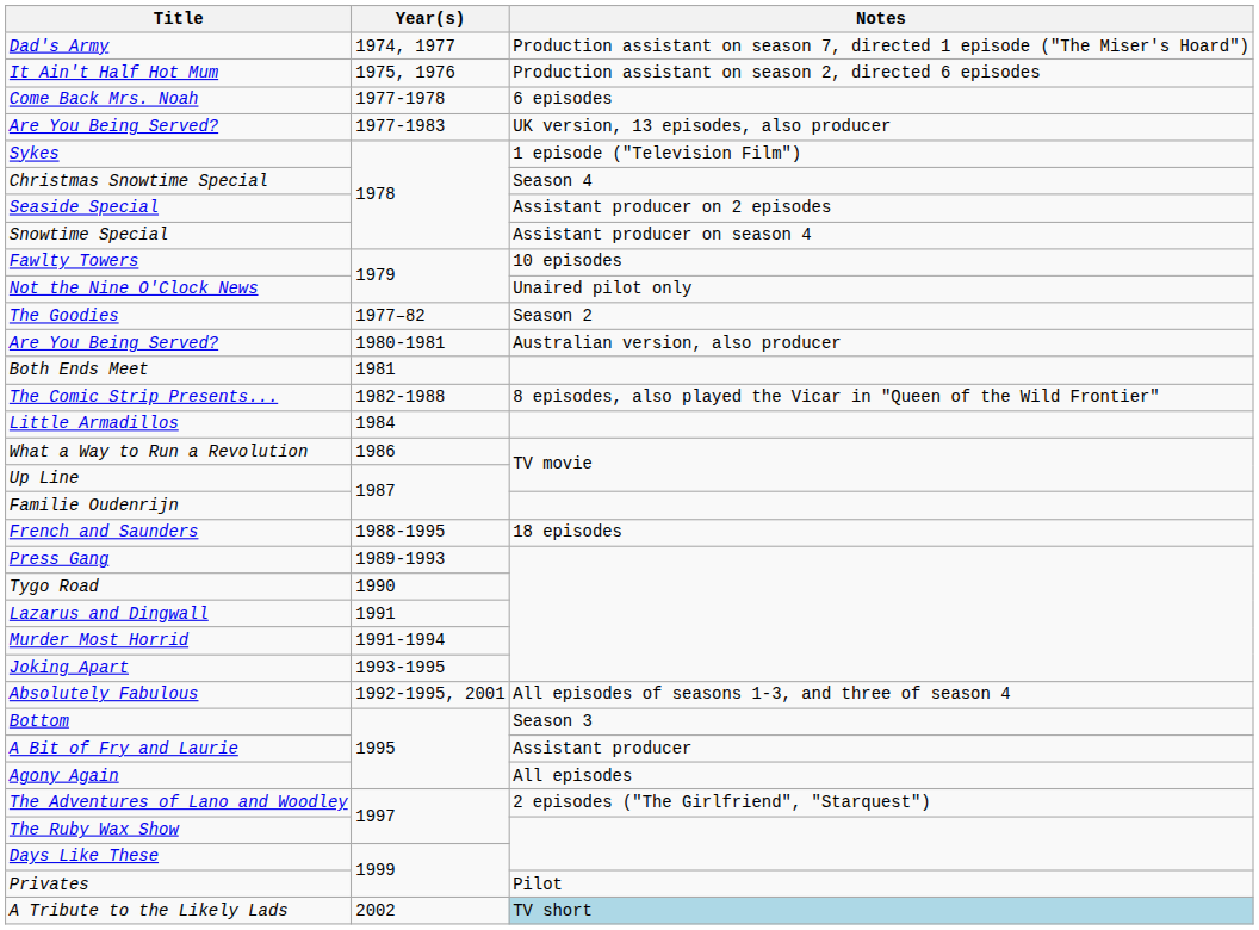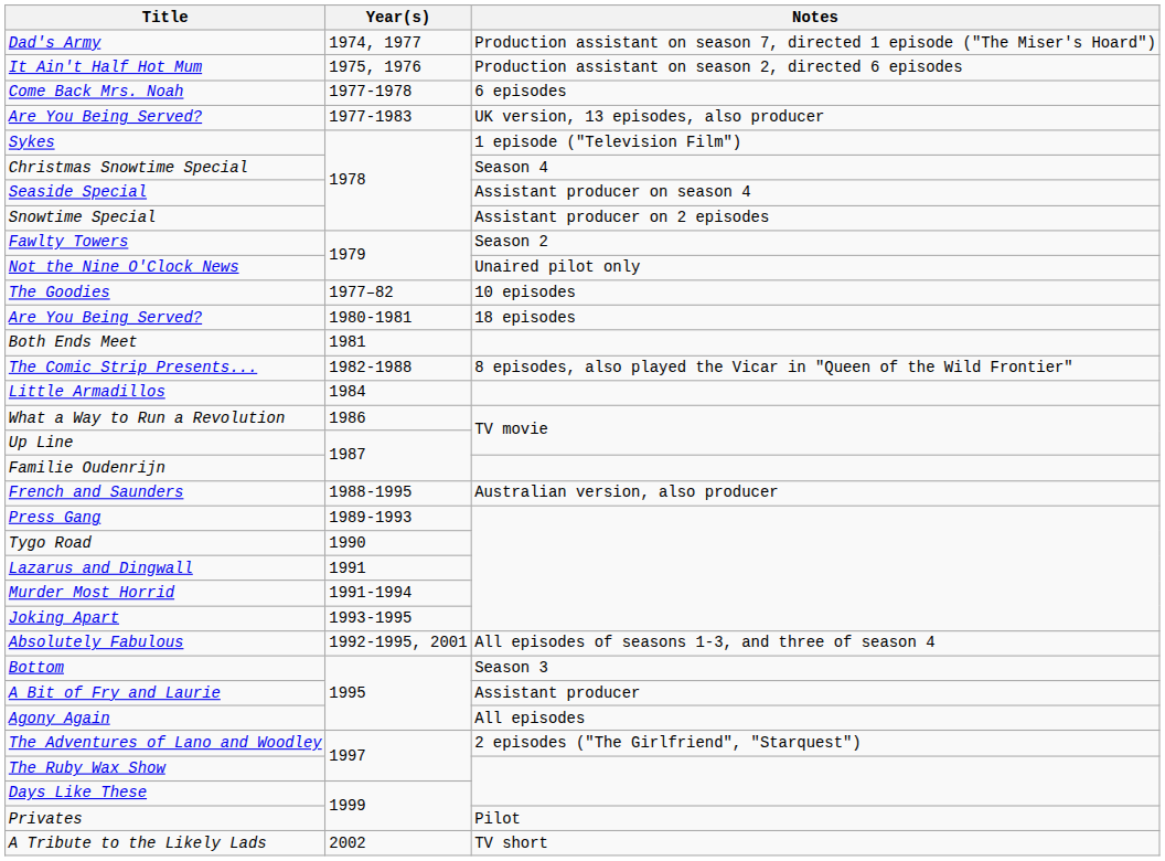Seaside Special | Notes: Assistant producer on 2 episodes -> Assistant producer on season 4
Snowtime Special | Notes: Assistant producer on season 4 -> Assistant producer on 2 episodes
Fawlty Towers | Notes: 10 episodes -> Season 2
The Goodies | Notes: Season 2 -> 10 episodes
Are You Being Served? / 1980-1981 | Notes: Australian version, also producer -> 18 episodes
French and Saunders | Notes: 18 episodes -> Australian version, also producer
A Tribute to the Likely Lads | Notes: lightblue background -> no background
